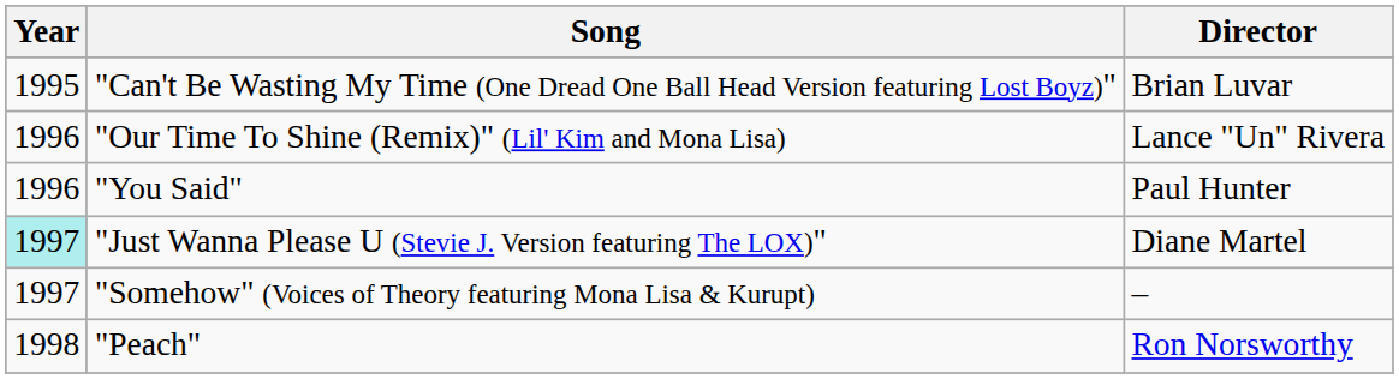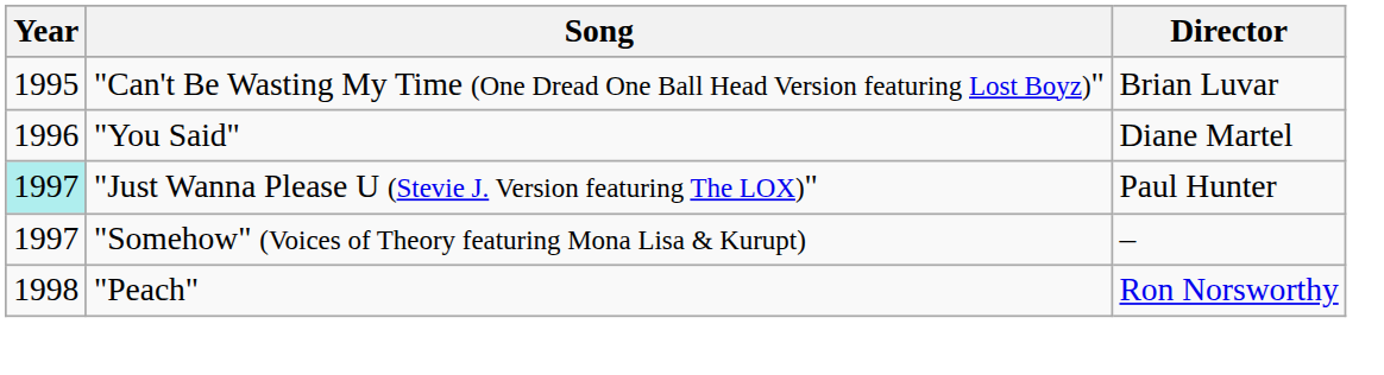- row: 1996 | "Our Time To Shine (Remix)" (Lil' Kim and Mona Lisa) | Lance "Un" Rivera
"You Said" | Director: Paul Hunter -> Diane Martel
"Just Wanna Please U (Stevie J. Version featuring The LOX)" | Director: Diane Martel -> Paul Hunter
